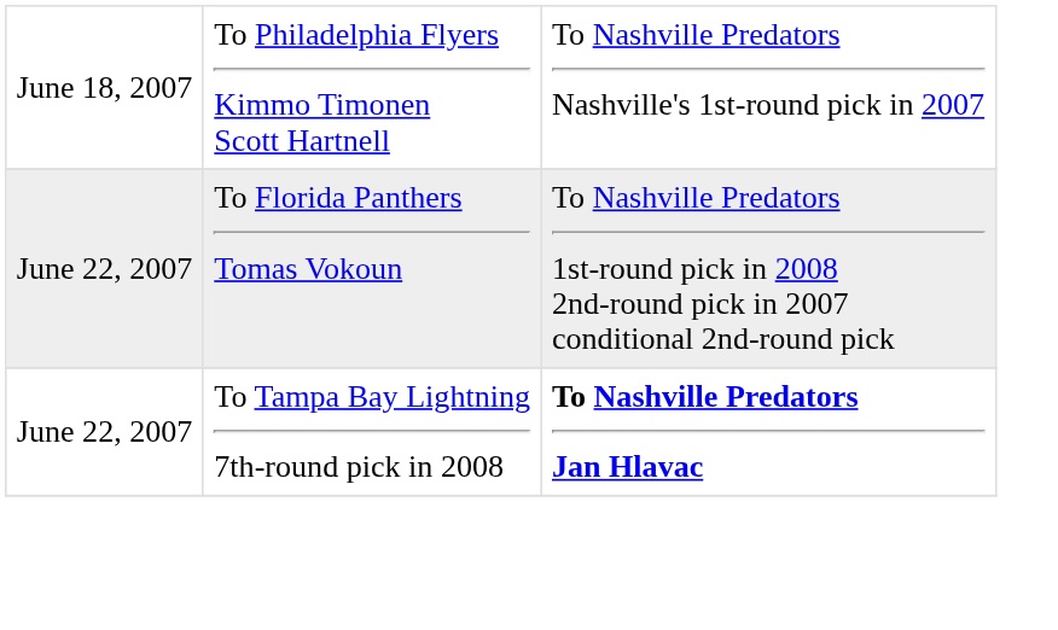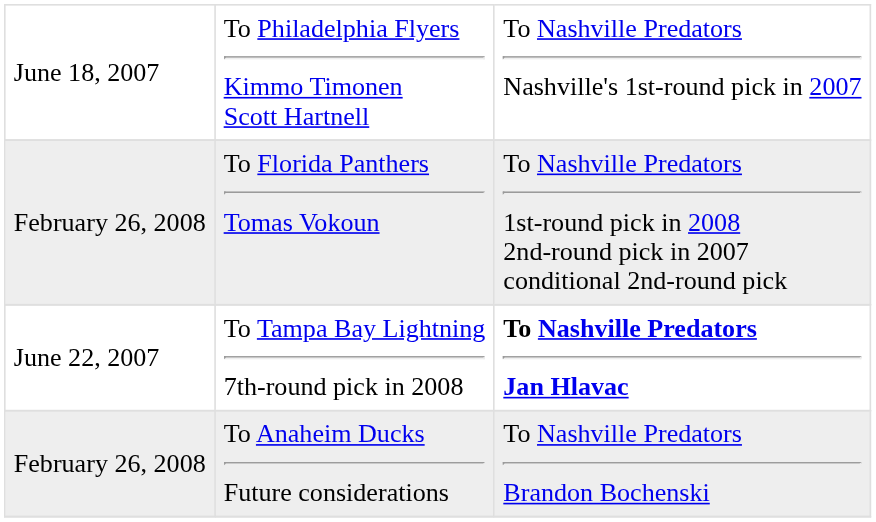To Florida Panthers Tomas Vokoun | column 1: June 22, 2007 -> February 26, 2008
+ row: February 26, 2008 | To Anaheim Ducks Future considerations | To Nashville Predators Brandon Bochenski
